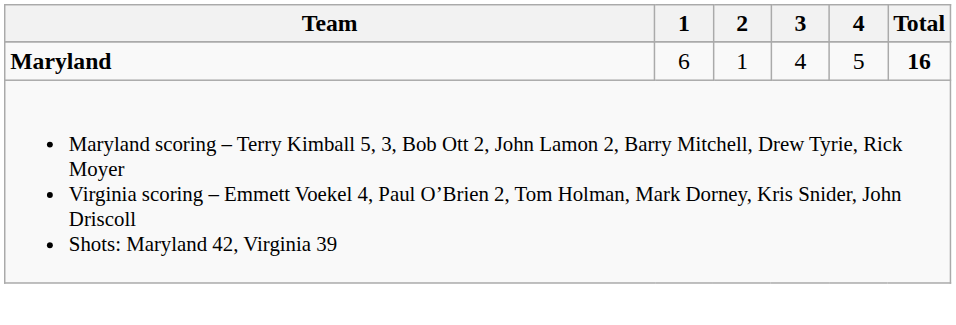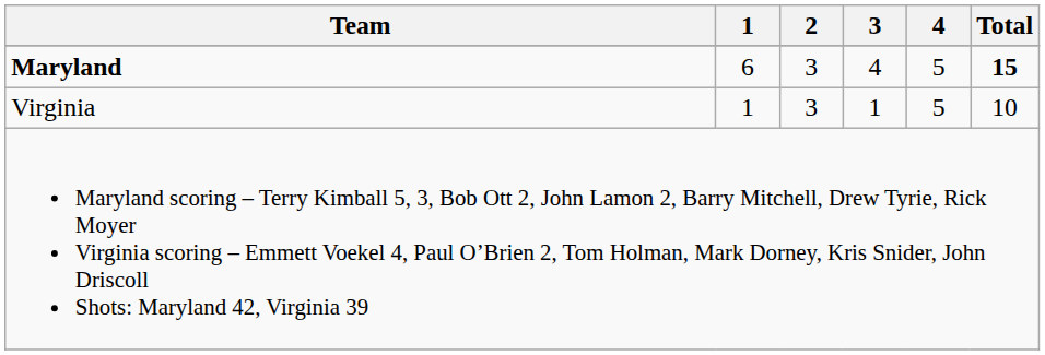Maryland | 2: 1 -> 3
Maryland | Total: 16 -> 15
+ row: Virginia | 1 | 3 | 1 | 5 | 10
